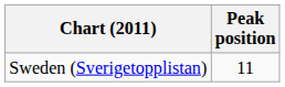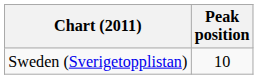Sweden (Sverigetopplistan) | Peak position: 11 -> 10
